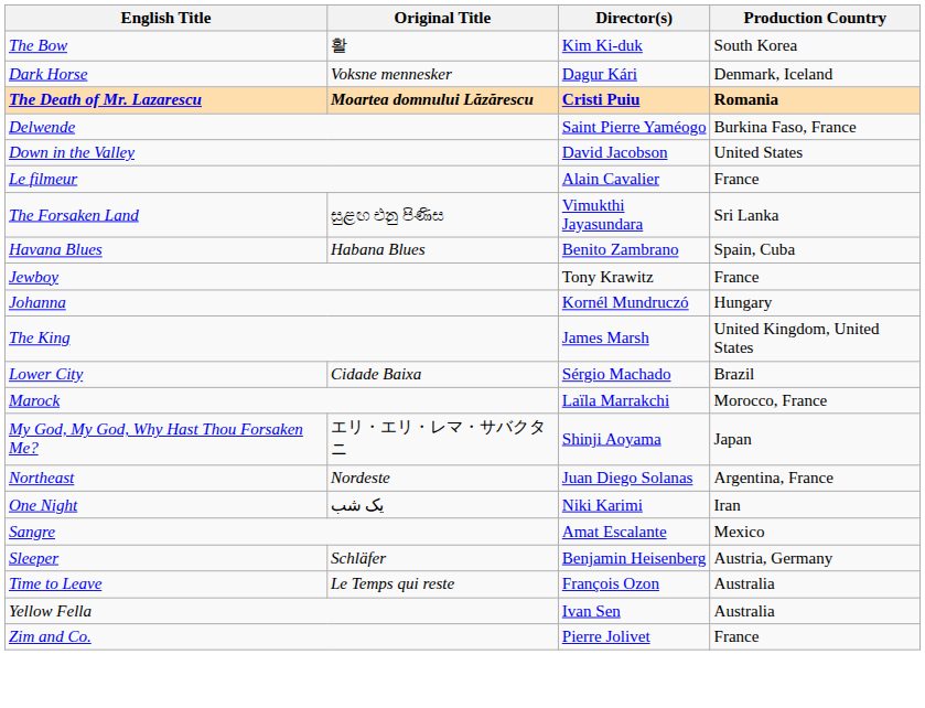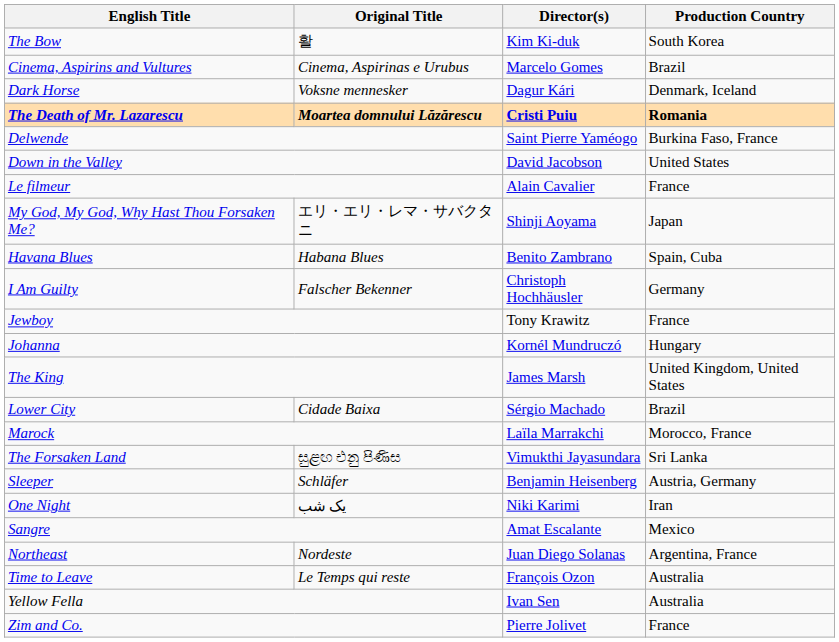+ row: Cinema, Aspirins and Vultures | Cinema, Aspirinas e Urubus | Marcelo Gomes | Brazil
rows swapped: The Forsaken Land <-> My God, My God, Why Hast Thou Forsaken Me?
+ row: I Am Guilty | Falscher Bekenner | Christoph Hochhäusler | Germany
rows swapped: Northeast <-> Sleeper
